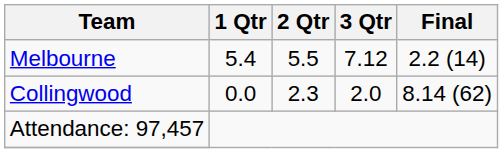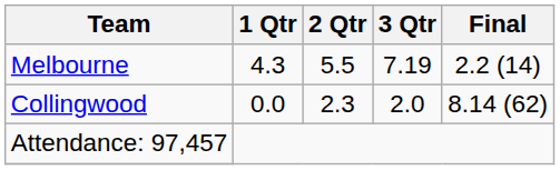Melbourne | 1 Qtr: 5.4 -> 4.3
Melbourne | 3 Qtr: 7.12 -> 7.19
